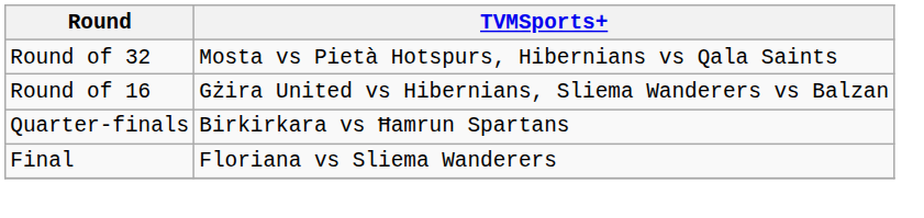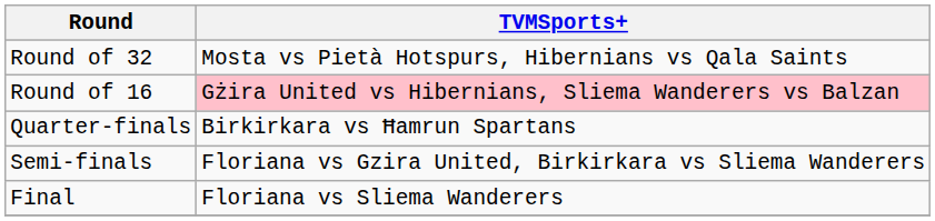Round of 16 | TVMSports+: no background -> pink background
+ row: Semi-finals | Floriana vs Gzira United, Birkirkara vs Sliema Wanderers
